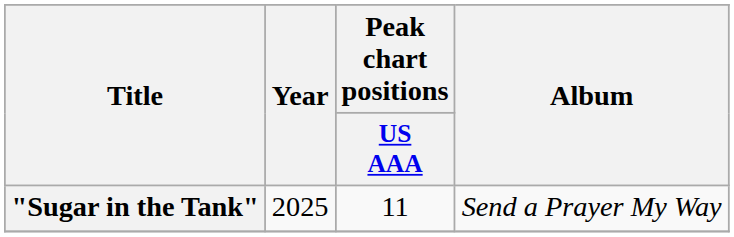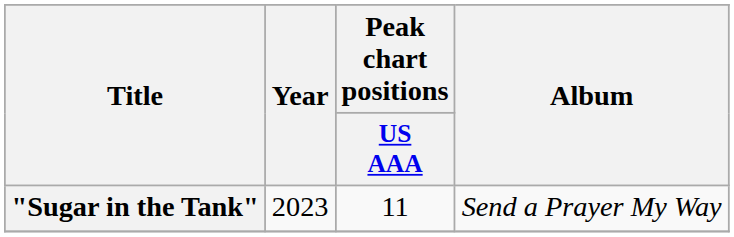"Sugar in the Tank" | Year: 2025 -> 2023
